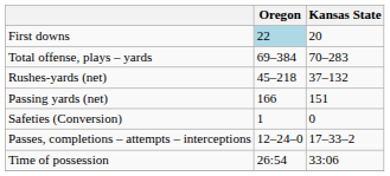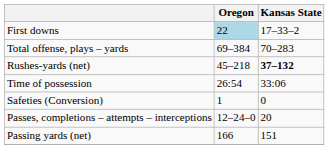First downs | Kansas State: 20 -> 17–33–2
Rushes-yards (net) | Kansas State: normal -> bold
rows swapped: Passing yards (net) <-> Time of possession
Passes, completions – attempts – interceptions | Kansas State: 17–33–2 -> 20
